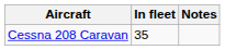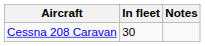Cessna 208 Caravan | In fleet: 35 -> 30
